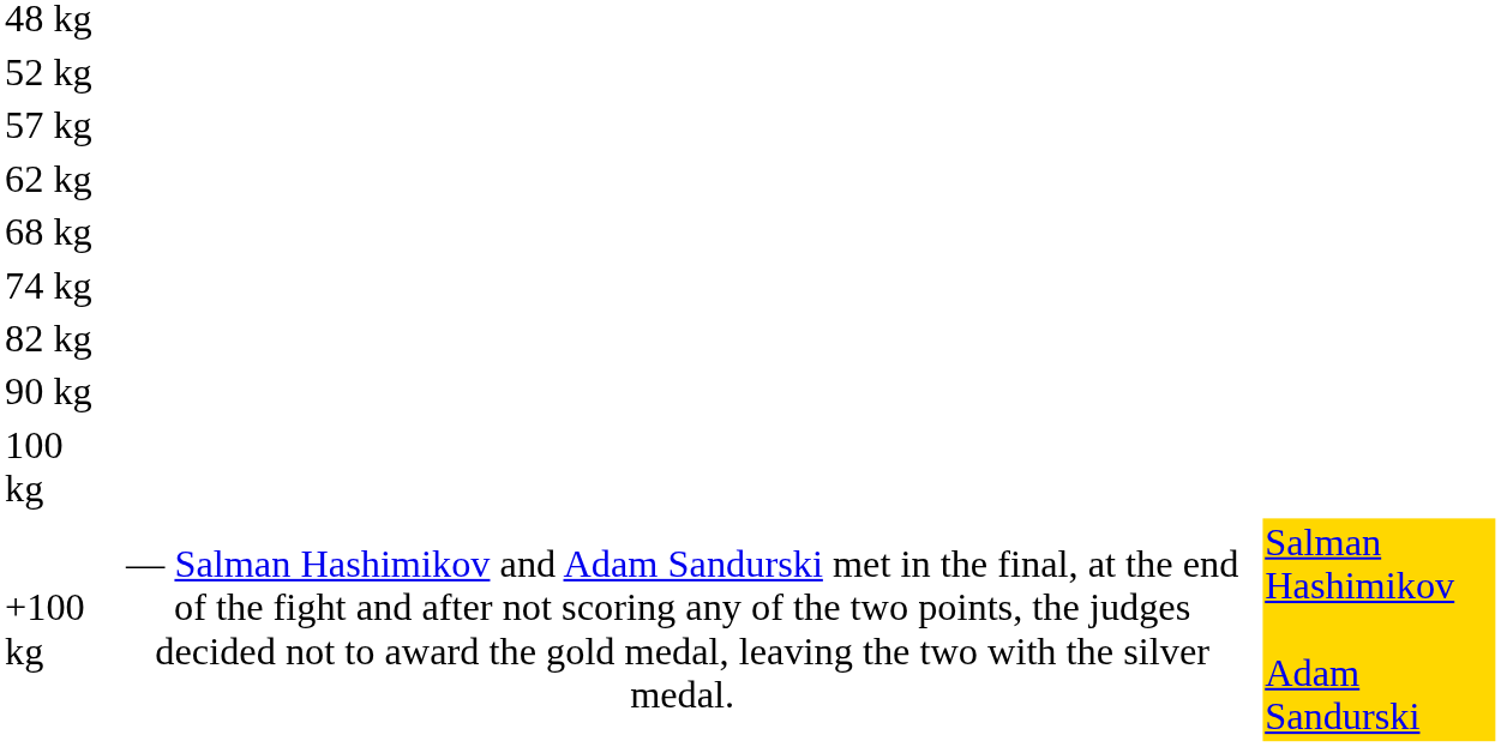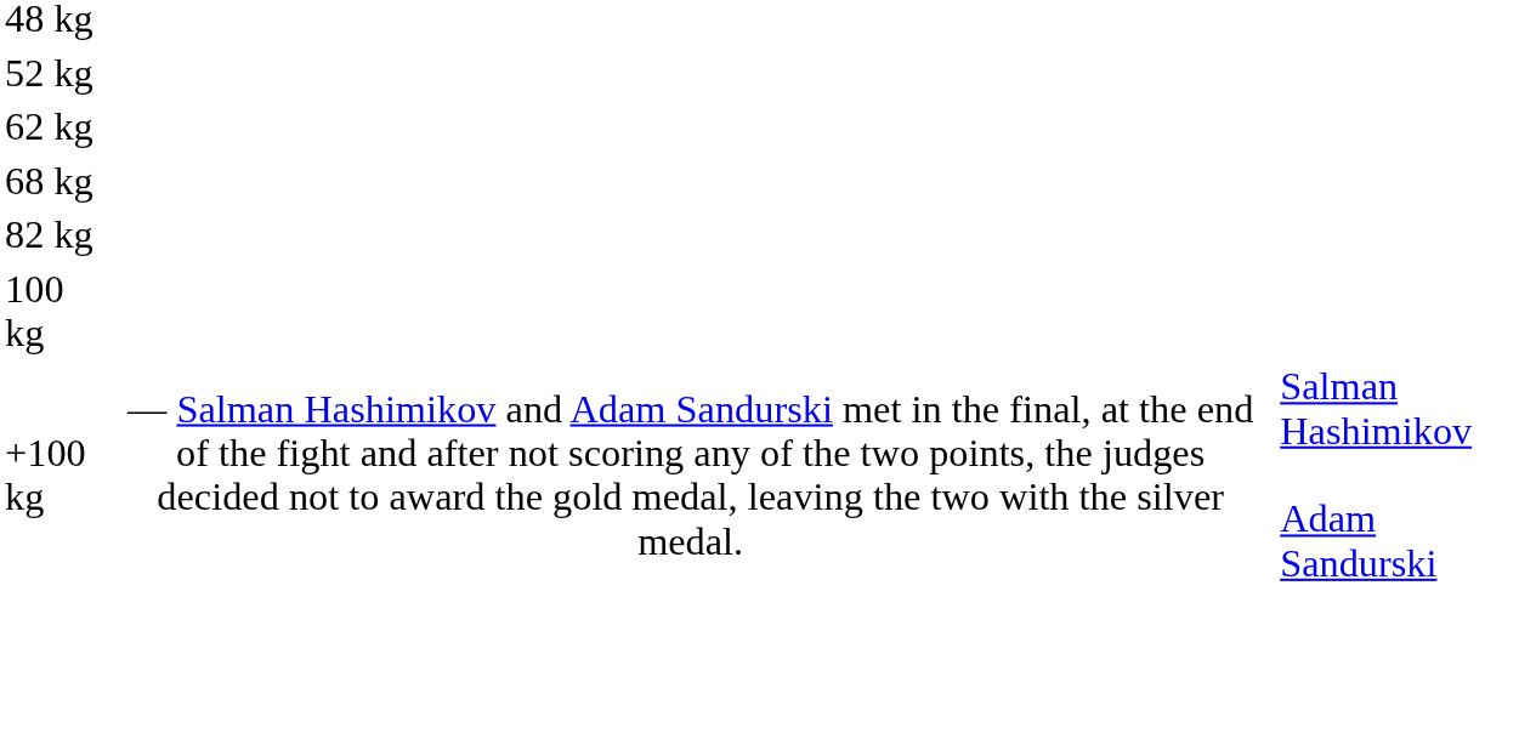- row: 57 kg
- row: 74 kg
- row: 90 kg
+100 kg | column 3: gold background -> no background
